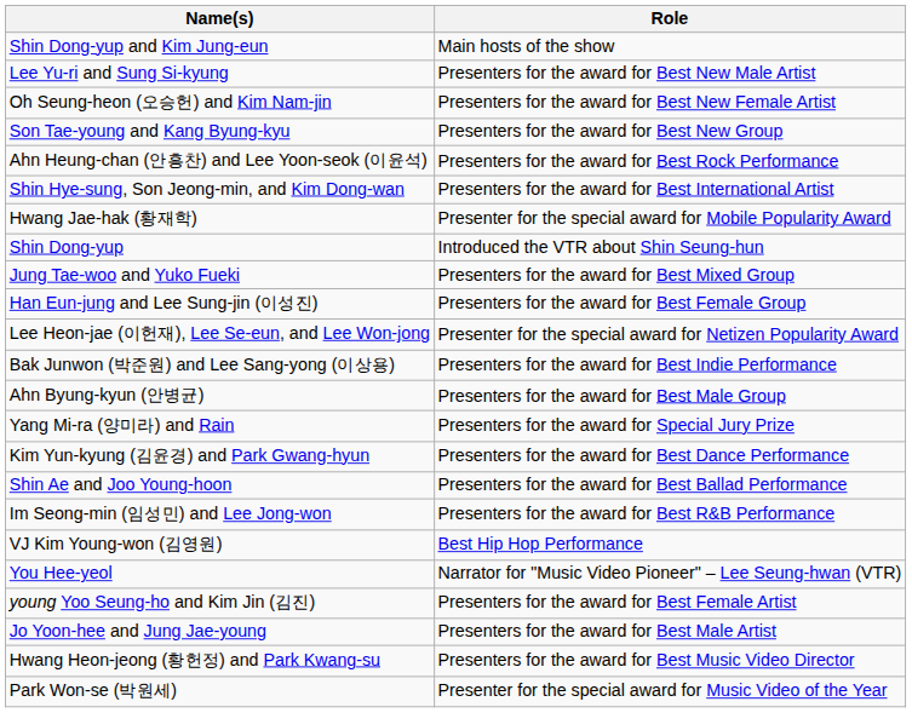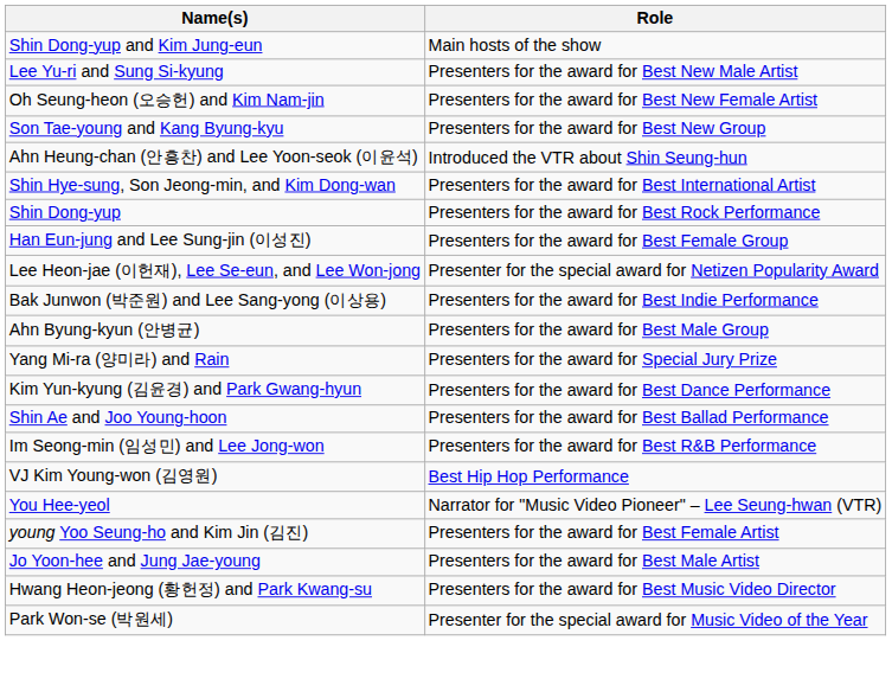Ahn Heung-chan (안흥찬) and Lee Yoon-seok (이윤석) | Role: Presenters for the award for Best Rock Performance -> Introduced the VTR about Shin Seung-hun
- row: Hwang Jae-hak (황재학) | Presenter for the special award for Mobile Popularity Award
Shin Dong-yup | Role: Introduced the VTR about Shin Seung-hun -> Presenters for the award for Best Rock Performance
- row: Jung Tae-woo and Yuko Fueki | Presenters for the award for Best Mixed Group
